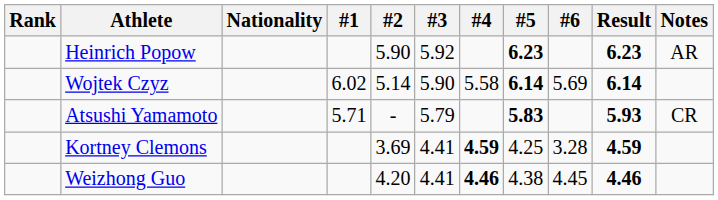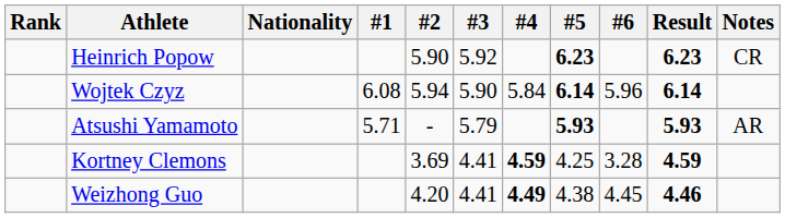Heinrich Popow | Notes: AR -> CR
Wojtek Czyz | #1: 6.02 -> 6.08
Wojtek Czyz | #2: 5.14 -> 5.94
Wojtek Czyz | #4: 5.58 -> 5.84
Wojtek Czyz | #6: 5.69 -> 5.96
Atsushi Yamamoto | #5: 5.83 -> 5.93
Atsushi Yamamoto | Notes: CR -> AR
Weizhong Guo | #4: 4.46 -> 4.49
